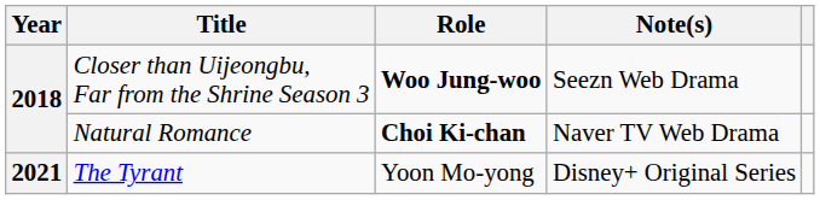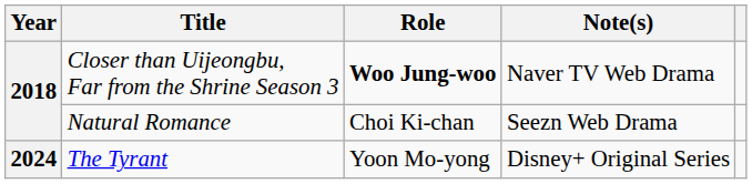Closer than Uijeongbu, Far from the Shrine Season 3 | Note(s): Seezn Web Drama -> Naver TV Web Drama
Natural Romance | Role: bold -> normal
Natural Romance | Note(s): Naver TV Web Drama -> Seezn Web Drama
The Tyrant | Year: 2021 -> 2024
